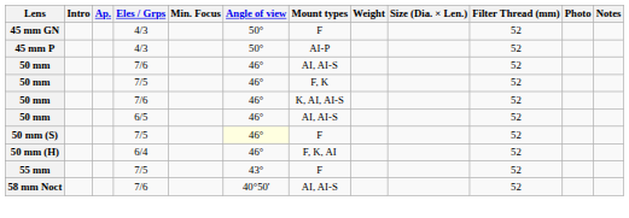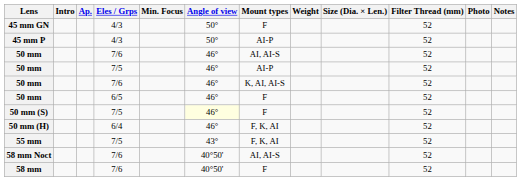50 mm / 7/5 | Mount types: F, K -> AI-P
50 mm / 6/5 | Mount types: AI, AI-S -> F
55 mm | Mount types: F -> F, K, AI
+ row: 58 mm | 7/6 | 40°50' | F | 52
